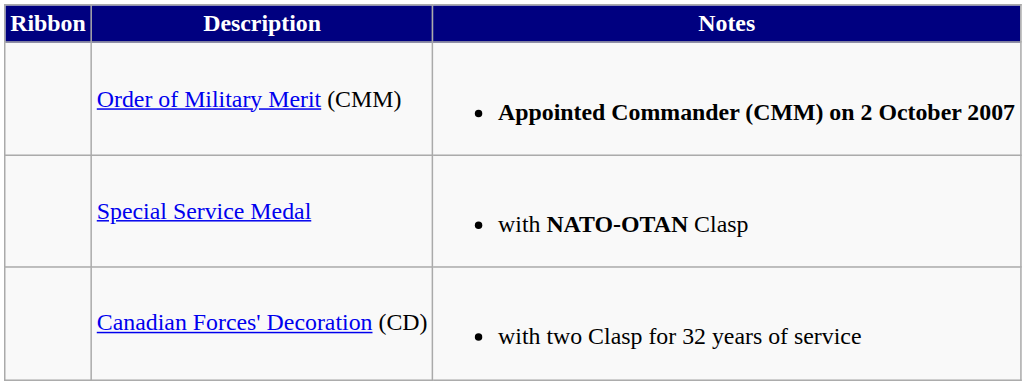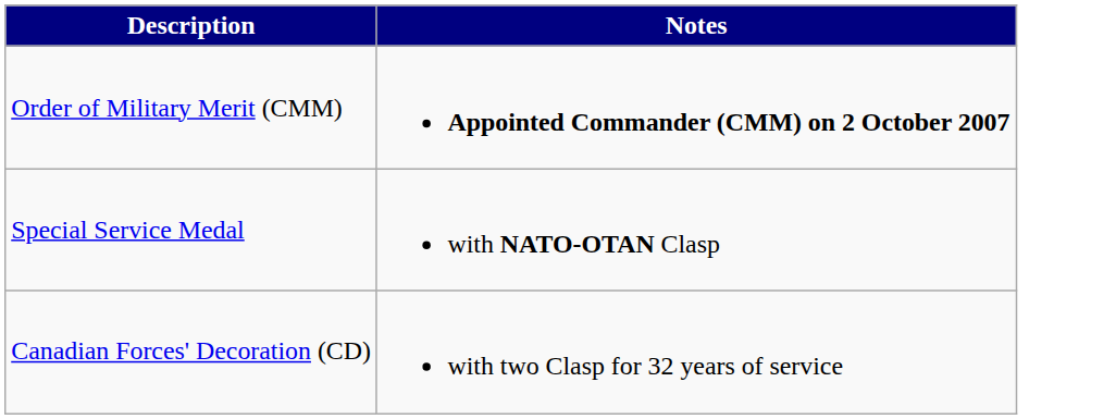- column: Ribbon
